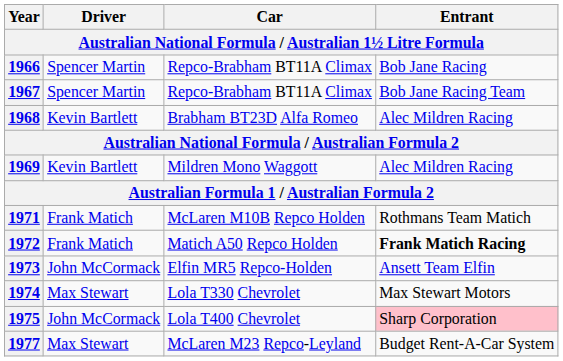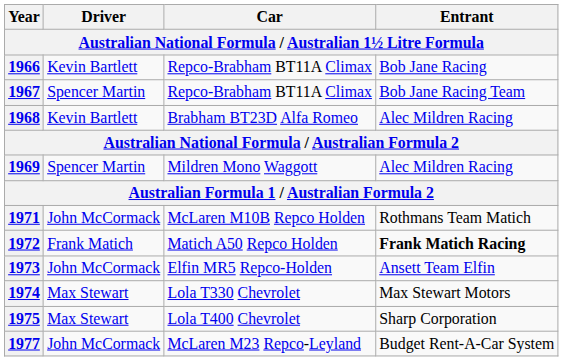1966 | Driver: Spencer Martin -> Kevin Bartlett
1969 | Driver: Kevin Bartlett -> Spencer Martin
1971 | Driver: Frank Matich -> John McCormack
1975 | Driver: John McCormack -> Max Stewart
1975 | Entrant: pink background -> no background
1977 | Driver: Max Stewart -> John McCormack
